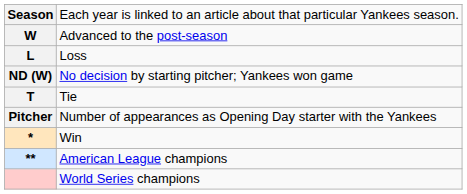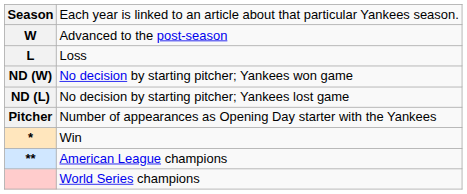+ row: ND (L) | No decision by starting pitcher; Yankees lost game
- row: T | Tie
